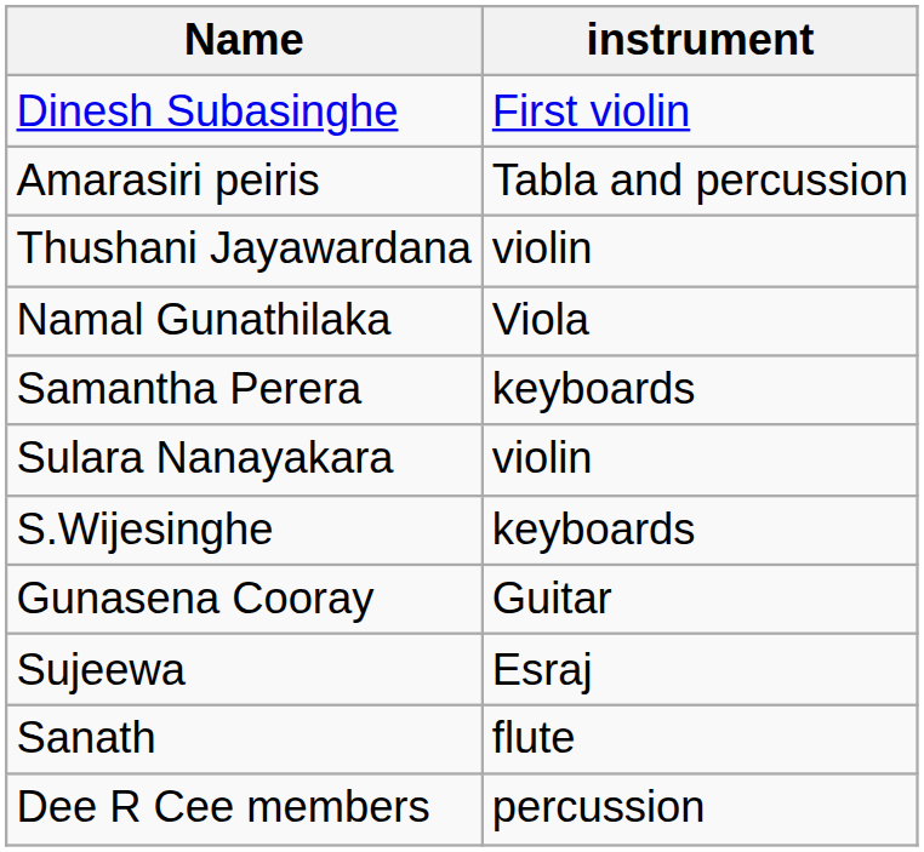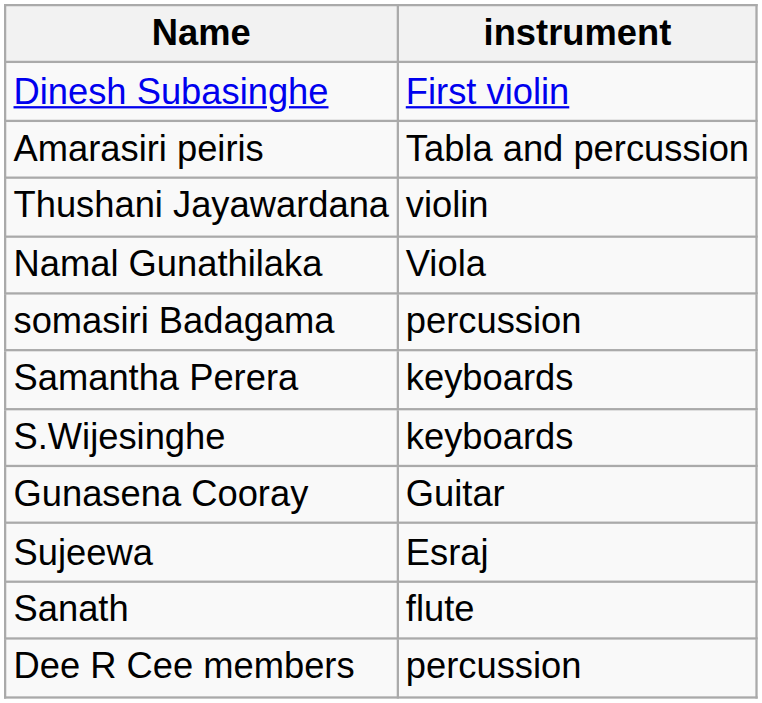+ row: somasiri Badagama | percussion
- row: Sulara Nanayakara | violin
